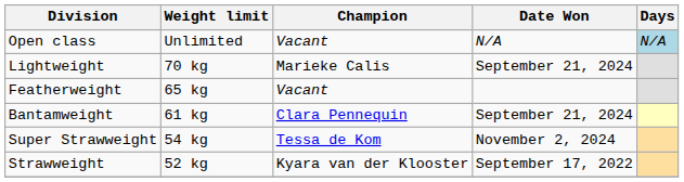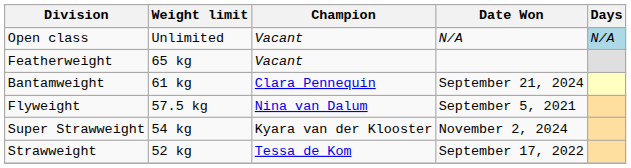- row: Lightweight | 70 kg | Marieke Calis | September 21, 2024
+ row: Flyweight | 57.5 kg | Nina van Dalum | September 5, 2021
Super Strawweight | Champion: Tessa de Kom -> Kyara van der Klooster
Strawweight | Champion: Kyara van der Klooster -> Tessa de Kom
